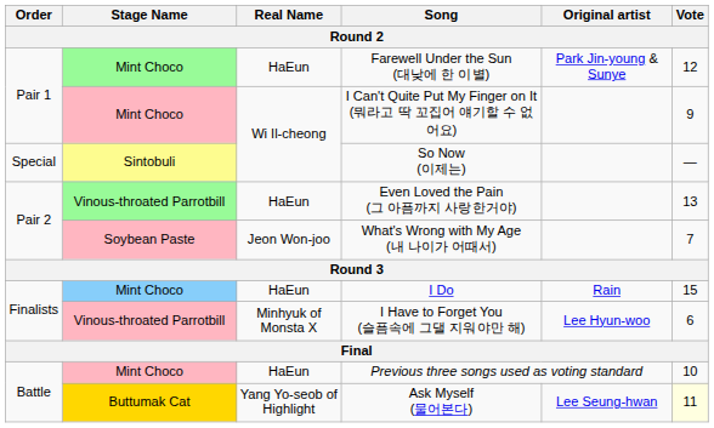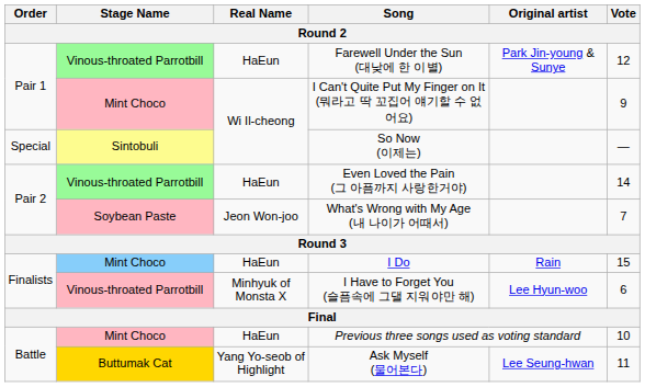Farewell Under the Sun (대낮에 한 이별) | Stage Name: Mint Choco -> Vinous-throated Parrotbill
Even Loved the Pain (그 아픔까지 사랑한거야) | Vote: 13 -> 14
Ask Myself (물어본다) | Vote: lightyellow background -> no background
